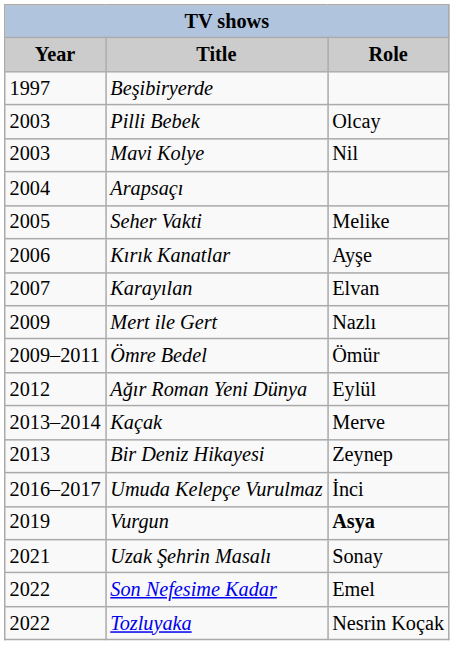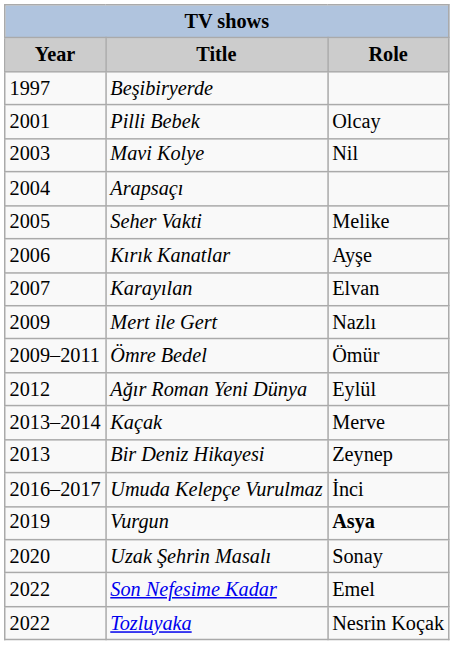Pilli Bebek | Year: 2003 -> 2001
Uzak Şehrin Masalı | Year: 2021 -> 2020
